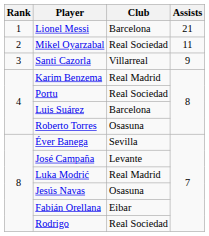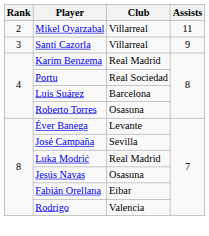- row: 1 | Lionel Messi | Barcelona | 21
Mikel Oyarzabal | Club: Real Sociedad -> Villarreal
Éver Banega | Club: Sevilla -> Levante
José Campaña | Club: Levante -> Sevilla
Rodrigo | Club: Real Sociedad -> Valencia
